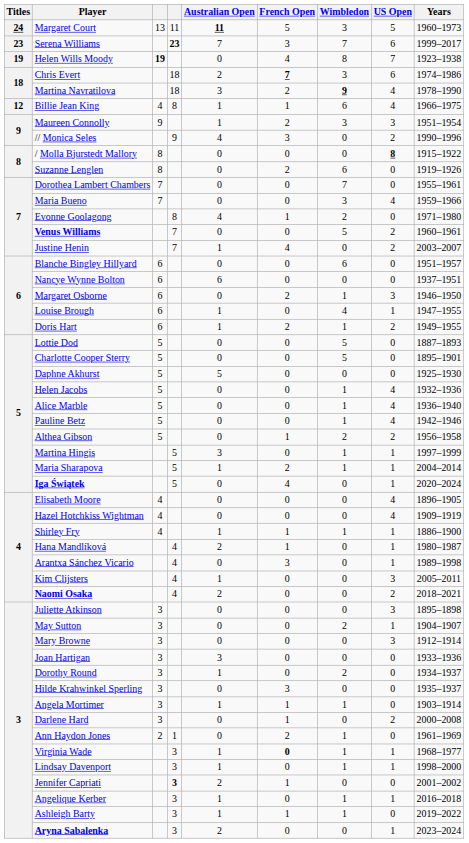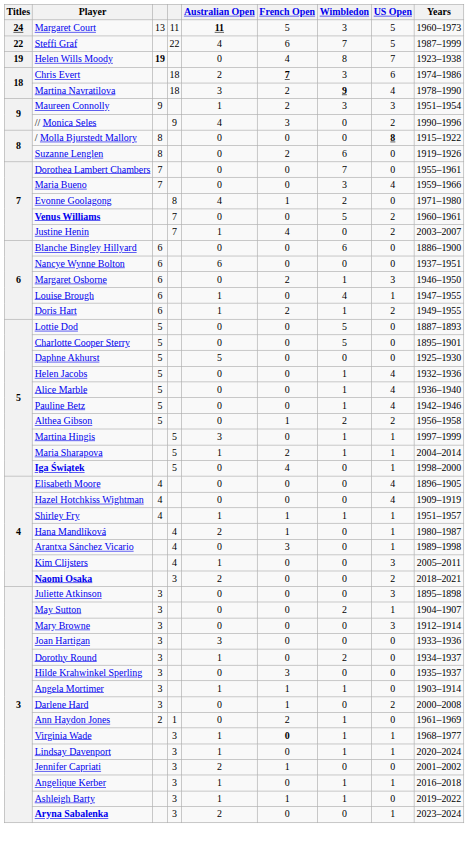- row: 23 | Serena Williams | 23 | 7 | 3 | 7 | 6 | 1999–2017
+ row: 22 | Steffi Graf | 22 | 4 | 6 | 7 | 5 | 1987–1999
- row: 12 | Billie Jean King | 4 | 8 | 1 | 1 | 6 | 4 | 1966–1975
Blanche Bingley Hillyard | Years: 1951–1957 -> 1886–1900
Iga Świątek | Years: 2020–2024 -> 1998–2000
Shirley Fry | Years: 1886–1900 -> 1951–1957
Naomi Osaka | column 4: 4 -> 3
Lindsay Davenport | Years: 1998–2000 -> 2020–2024
Jennifer Capriati | column 4: bold -> normal
